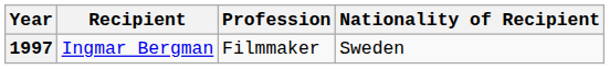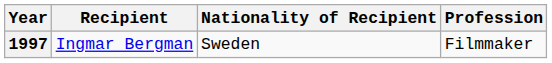columns swapped: Profession <-> Nationality of Recipient
